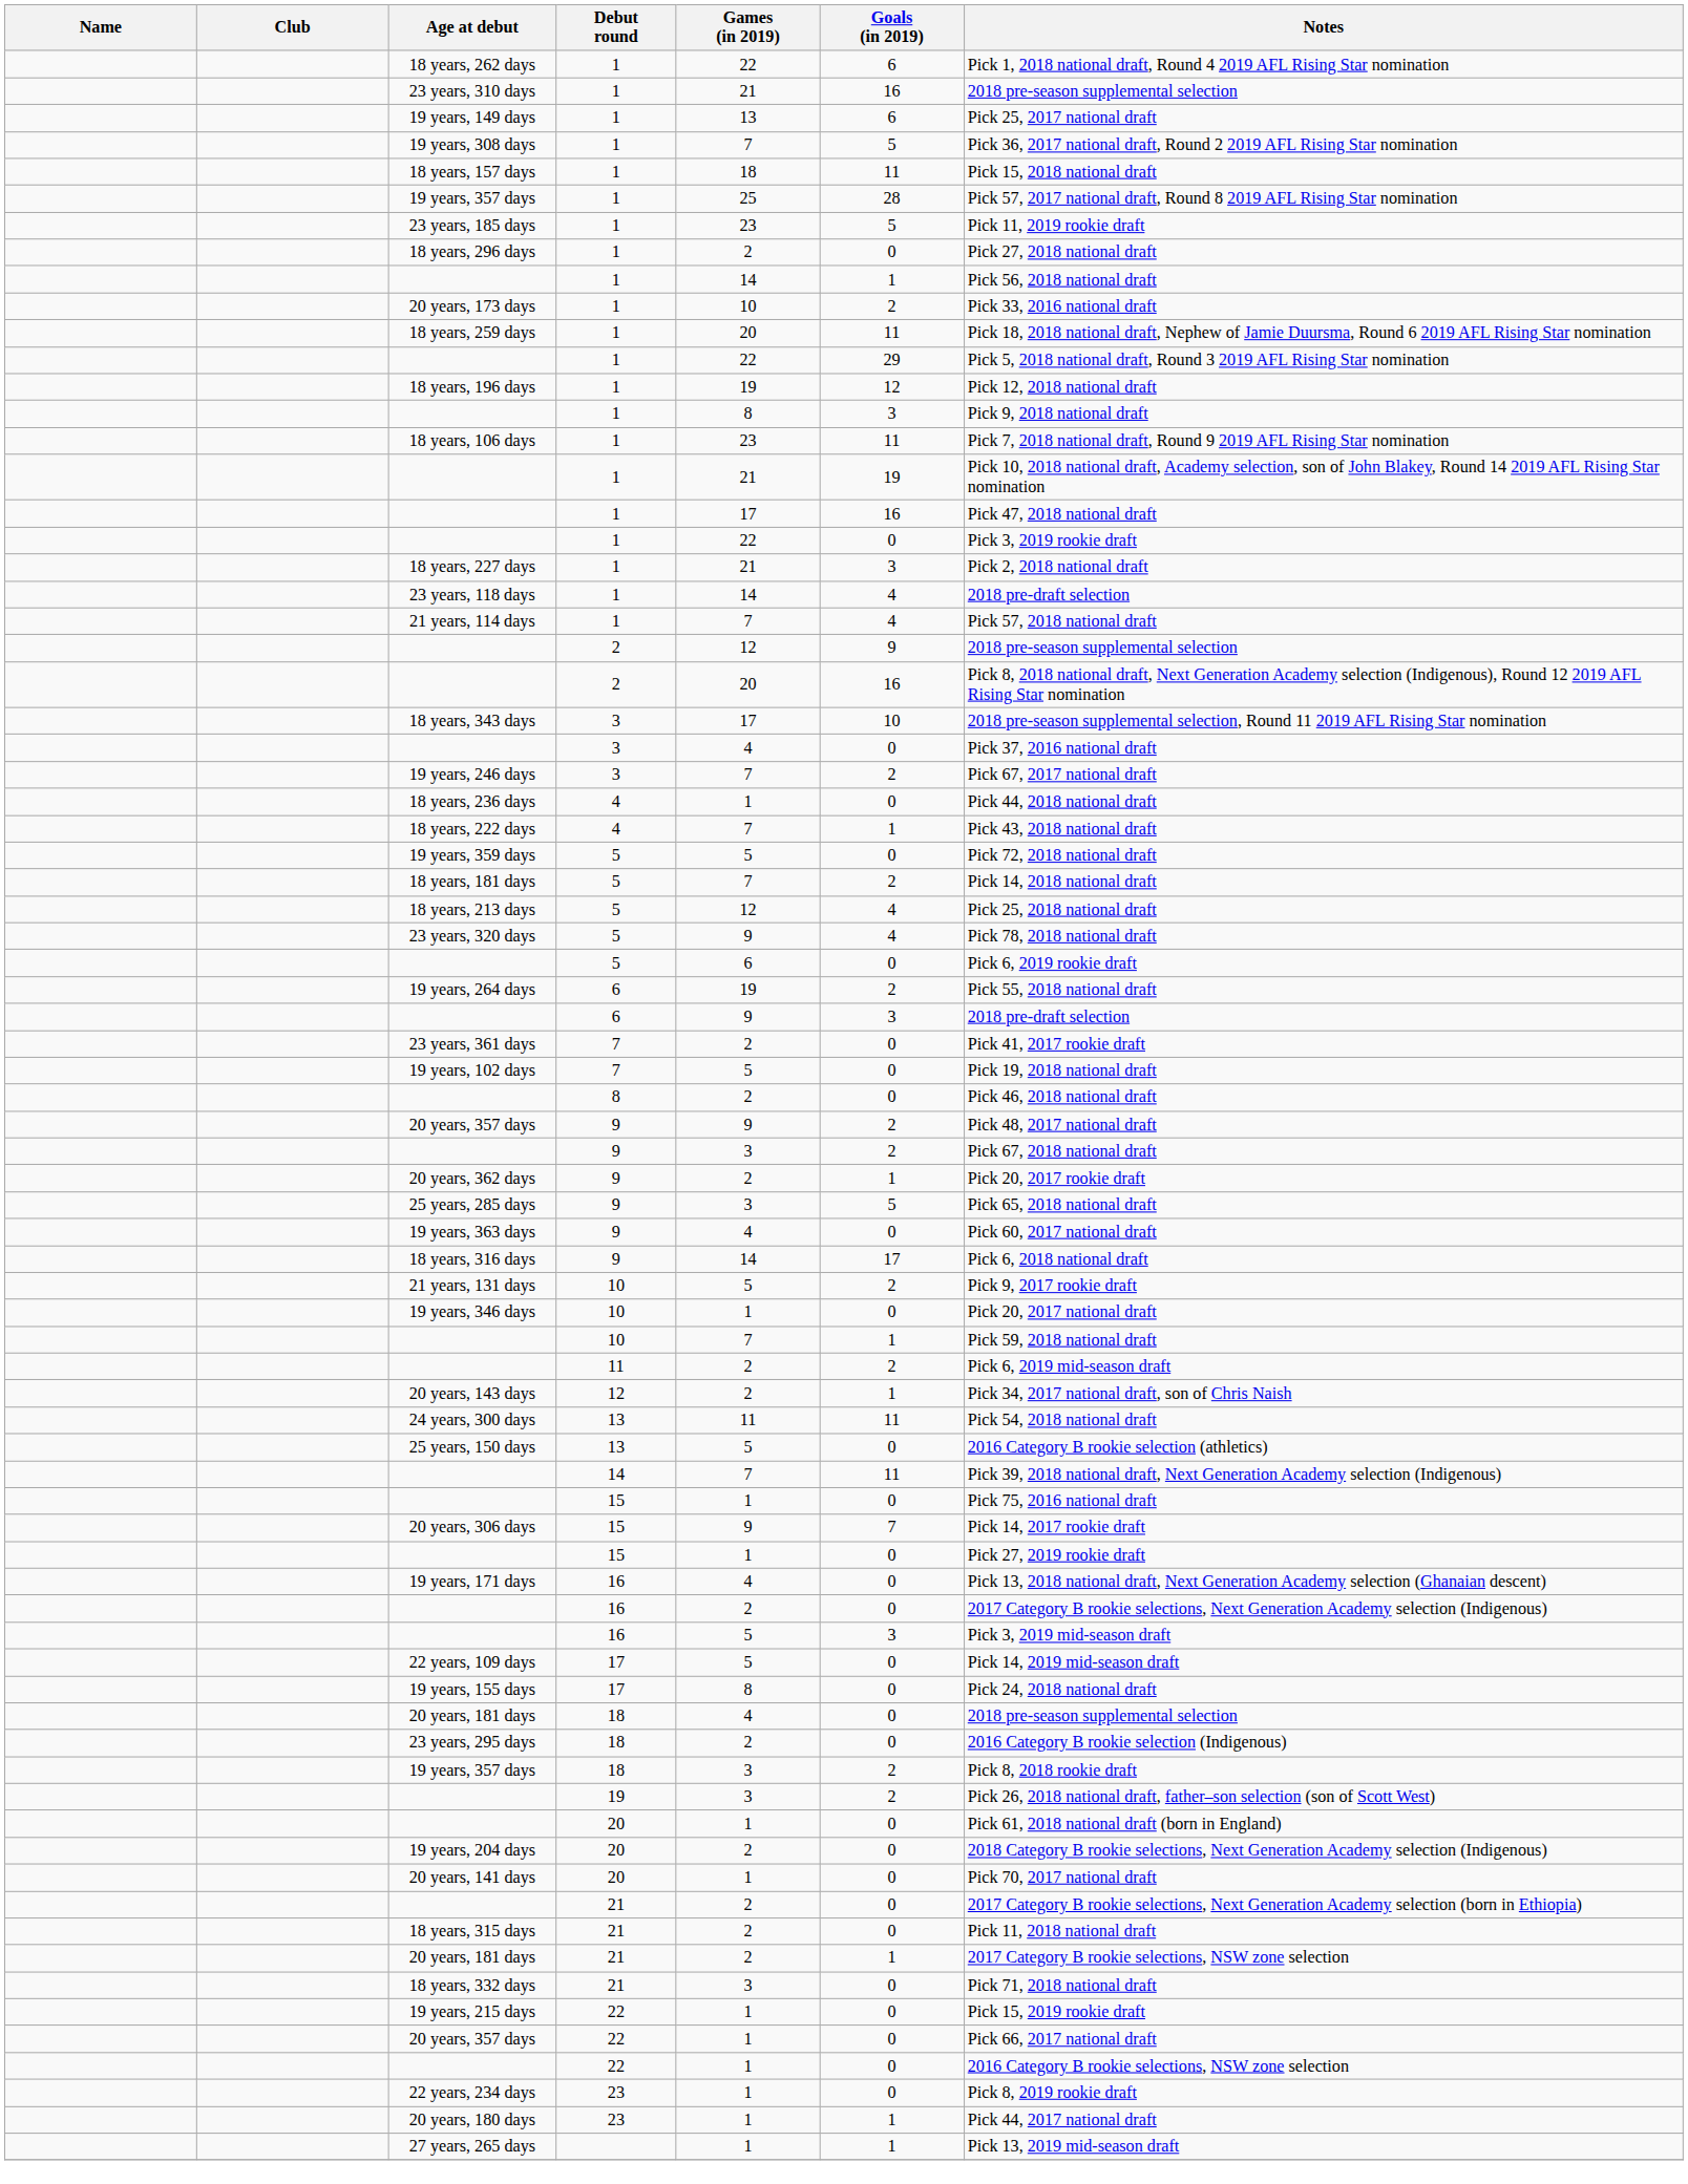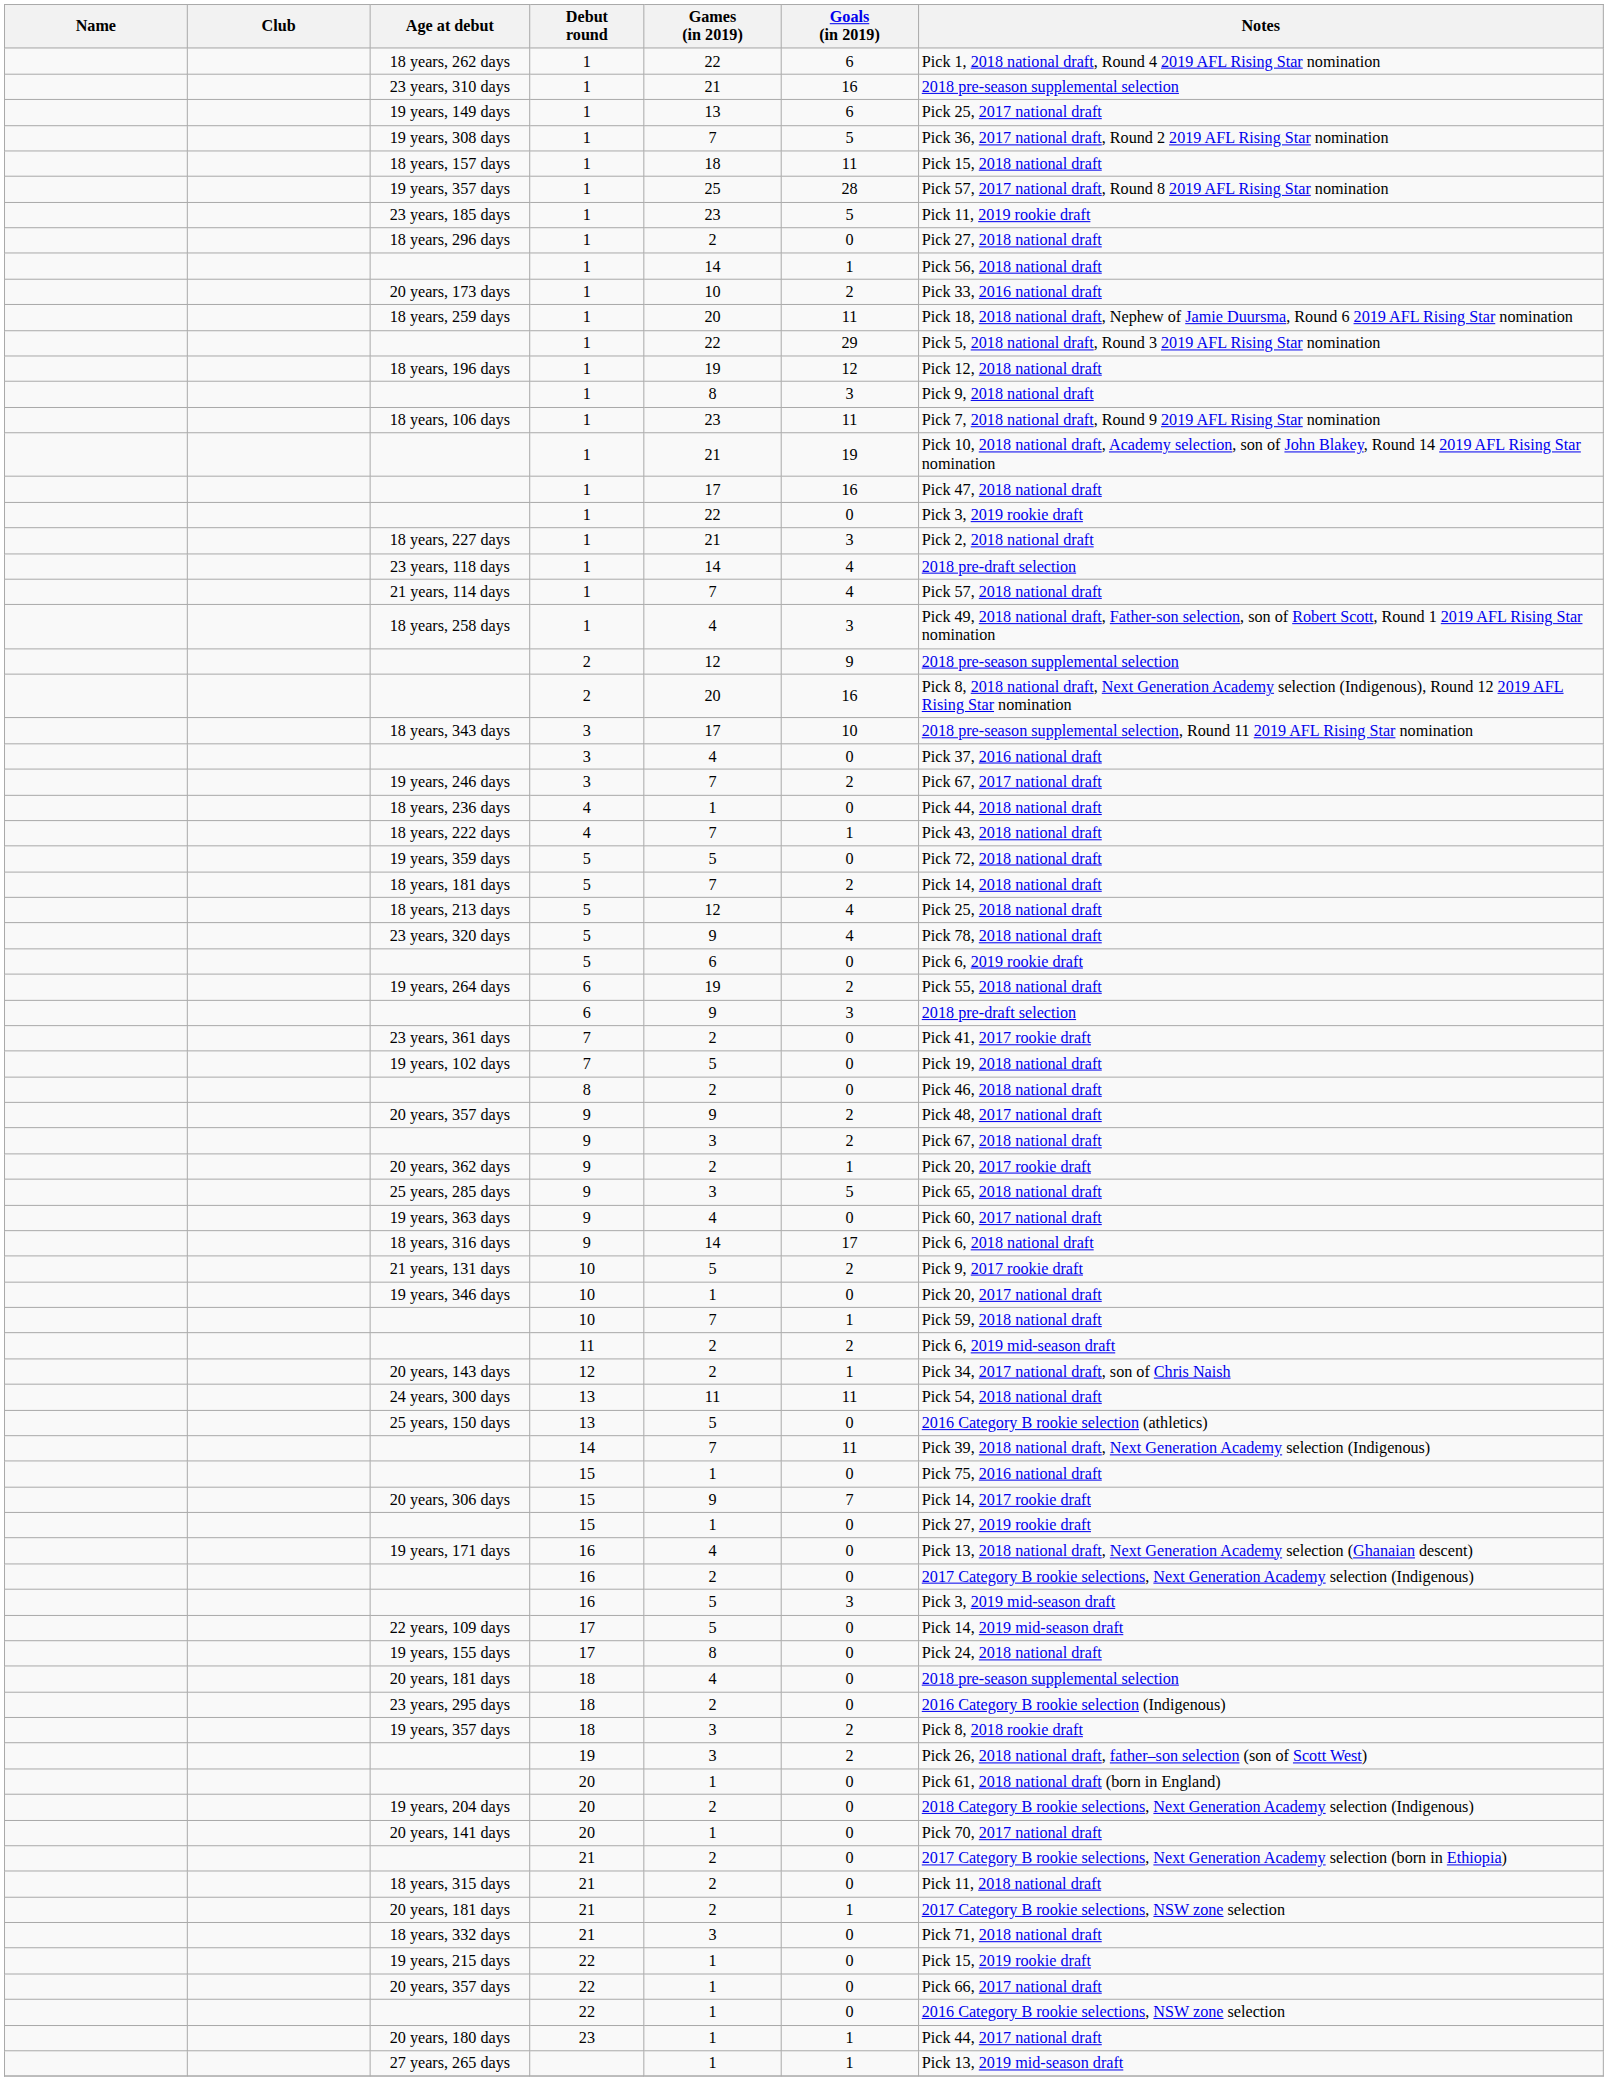+ row: 18 years, 258 days | 1 | 4 | 3 | Pick 49, 2018 national draft, Father-son selection, son of Robert Scott, Round 1 2019 AFL Rising Star nomination
- row: 22 years, 234 days | 23 | 1 | 0 | Pick 8, 2019 rookie draft
